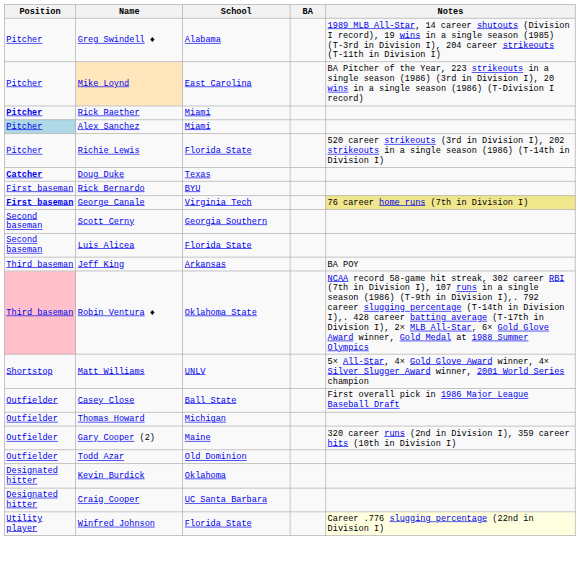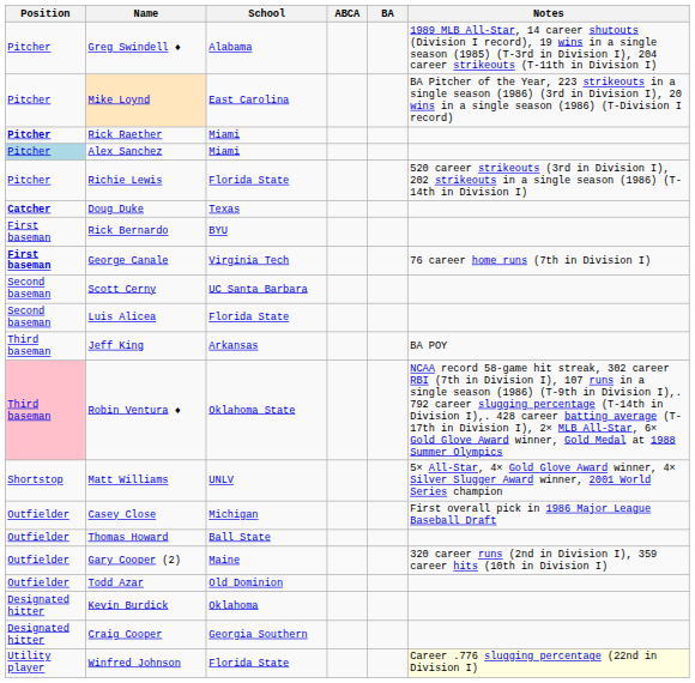+ column: ABCA
George Canale | Notes: khaki background -> no background
Scott Cerny | School: Georgia Southern -> UC Santa Barbara
Casey Close | School: Ball State -> Michigan
Thomas Howard | School: Michigan -> Ball State
Craig Cooper | School: UC Santa Barbara -> Georgia Southern
